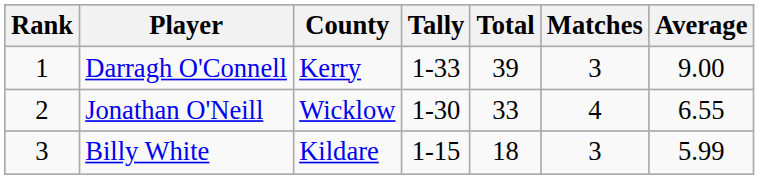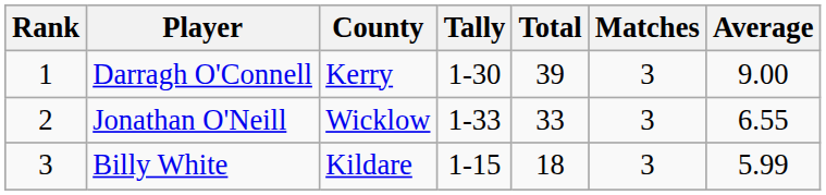Darragh O'Connell | Tally: 1-33 -> 1-30
Jonathan O'Neill | Tally: 1-30 -> 1-33
Jonathan O'Neill | Matches: 4 -> 3
